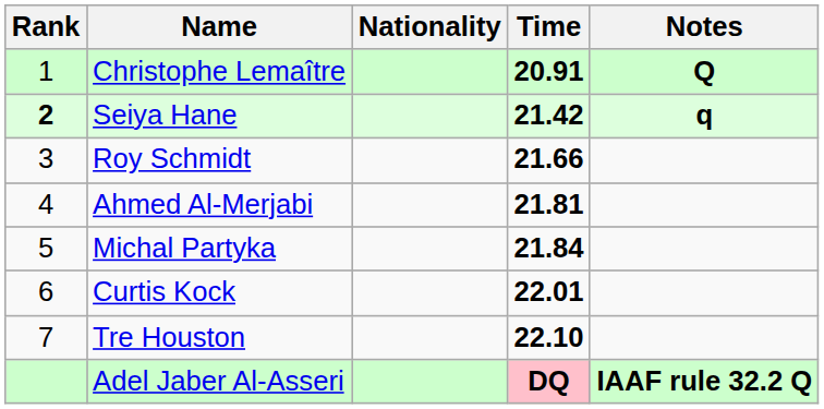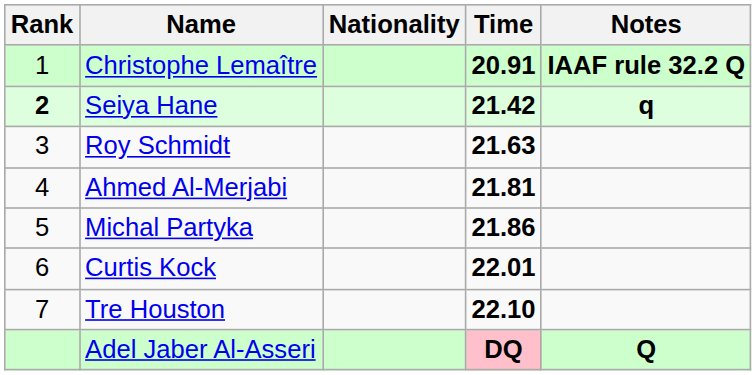Christophe Lemaître | Notes: Q -> IAAF rule 32.2 Q
Roy Schmidt | Time: 21.66 -> 21.63
Michal Partyka | Time: 21.84 -> 21.86
Adel Jaber Al-Asseri | Notes: IAAF rule 32.2 Q -> Q
